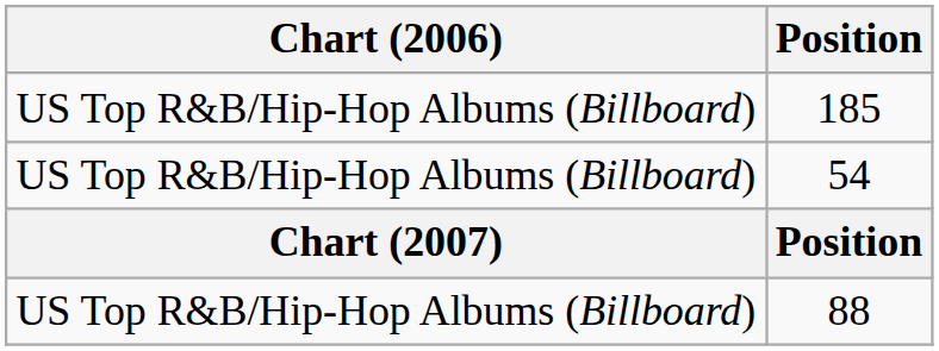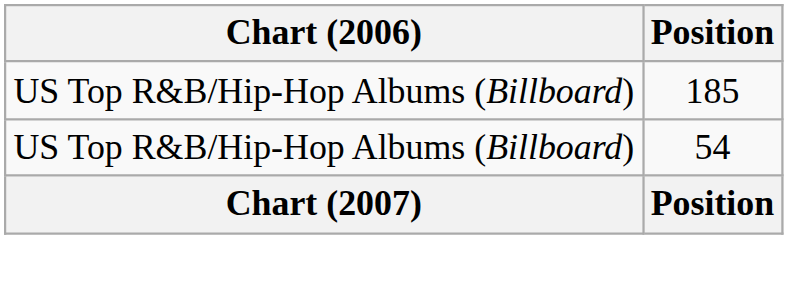- row: US Top R&B/Hip-Hop Albums (Billboard) | 88
